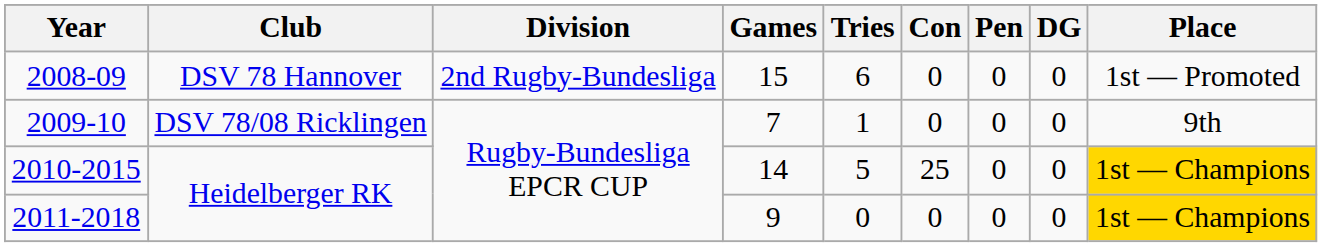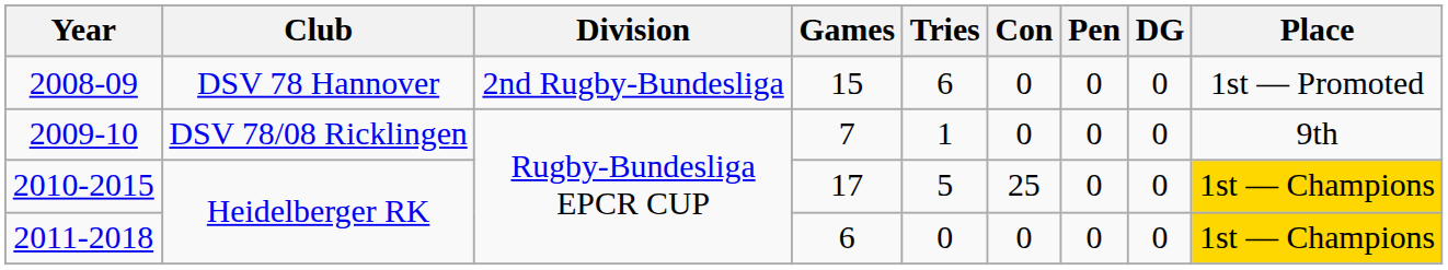2010-2015 | Games: 14 -> 17
2011-2018 | Games: 9 -> 6
